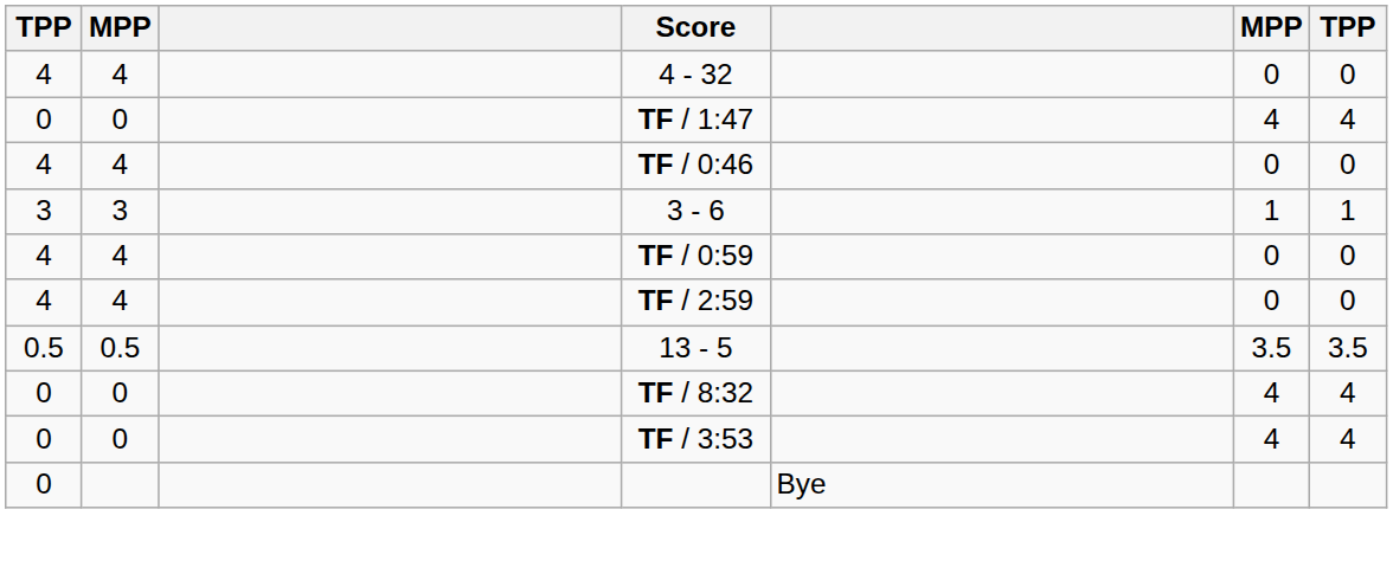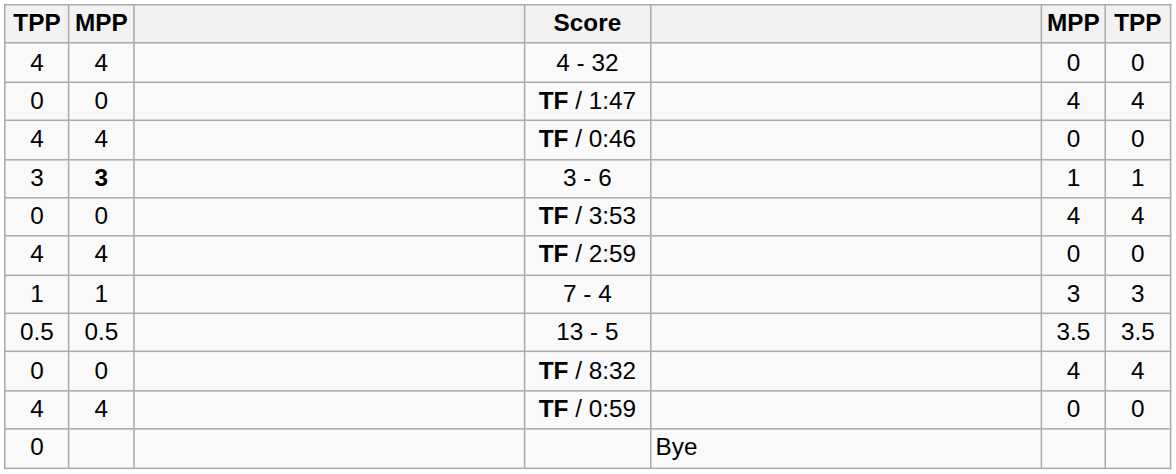3 - 6 | column 2: normal -> bold
rows swapped: TF / 3:53 <-> TF / 0:59
+ row: 1 | 1 | 7 - 4 | 3 | 3
